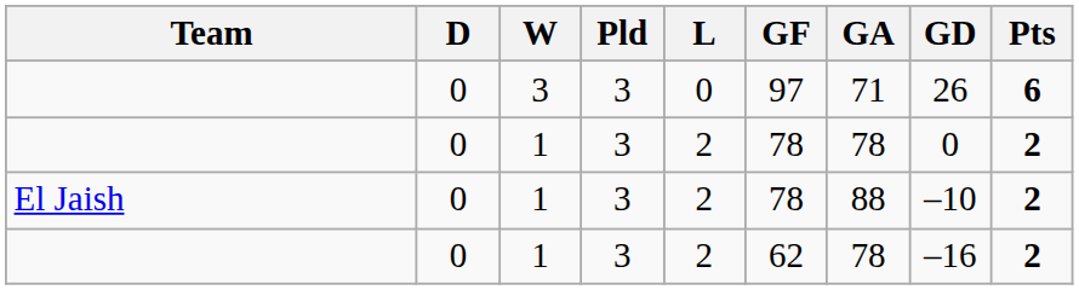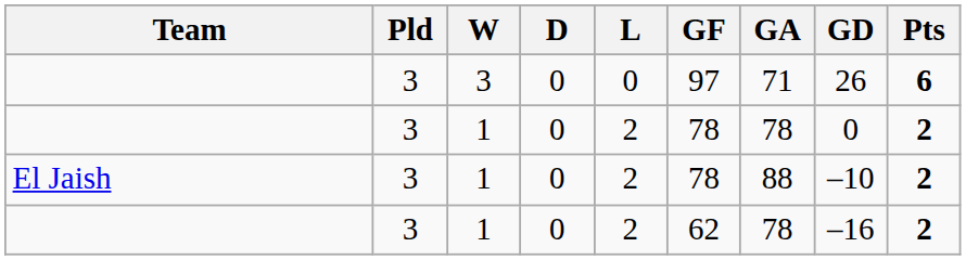columns swapped: Pld <-> D
